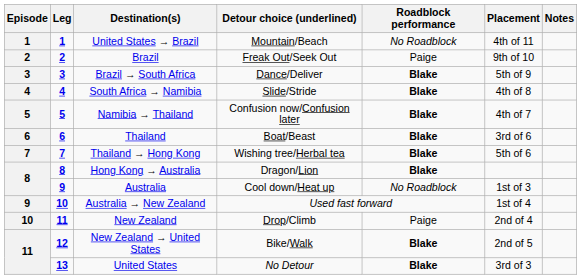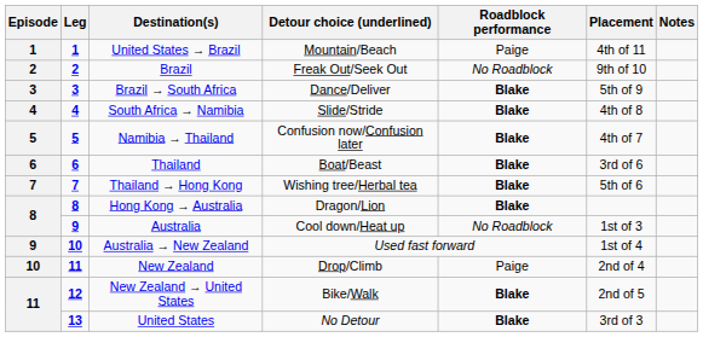United States → Brazil | Roadblock performance: No Roadblock -> Paige
Brazil | Roadblock performance: Paige -> No Roadblock
